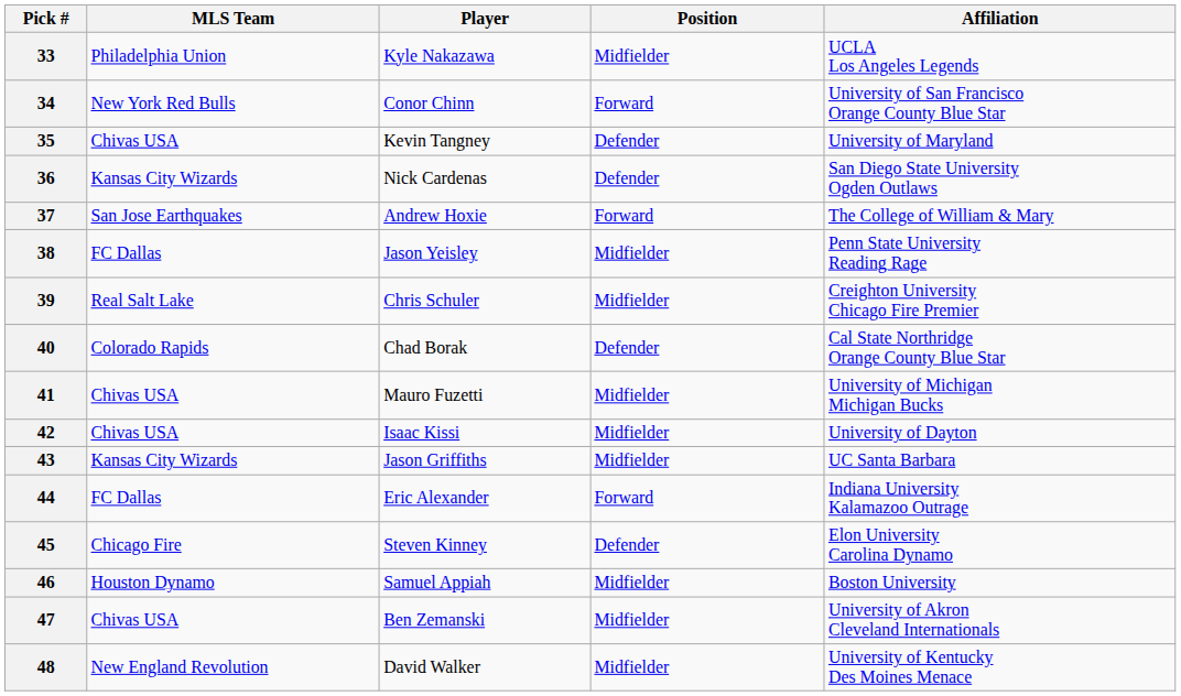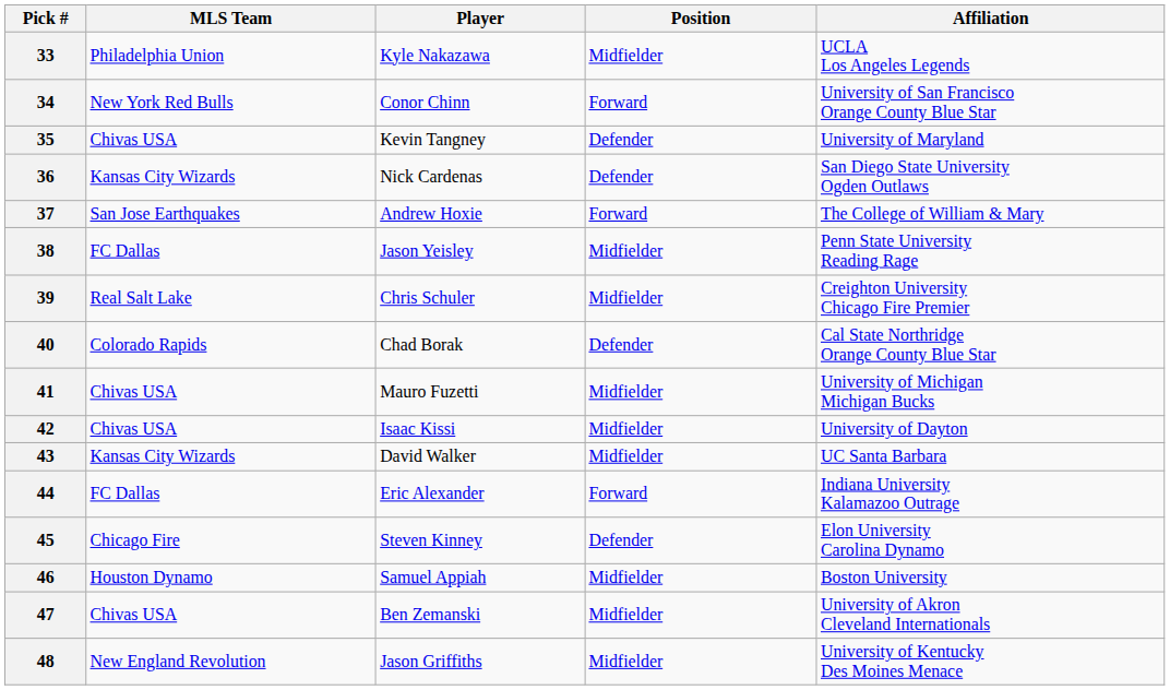43 | Player: Jason Griffiths -> David Walker
48 | Player: David Walker -> Jason Griffiths
